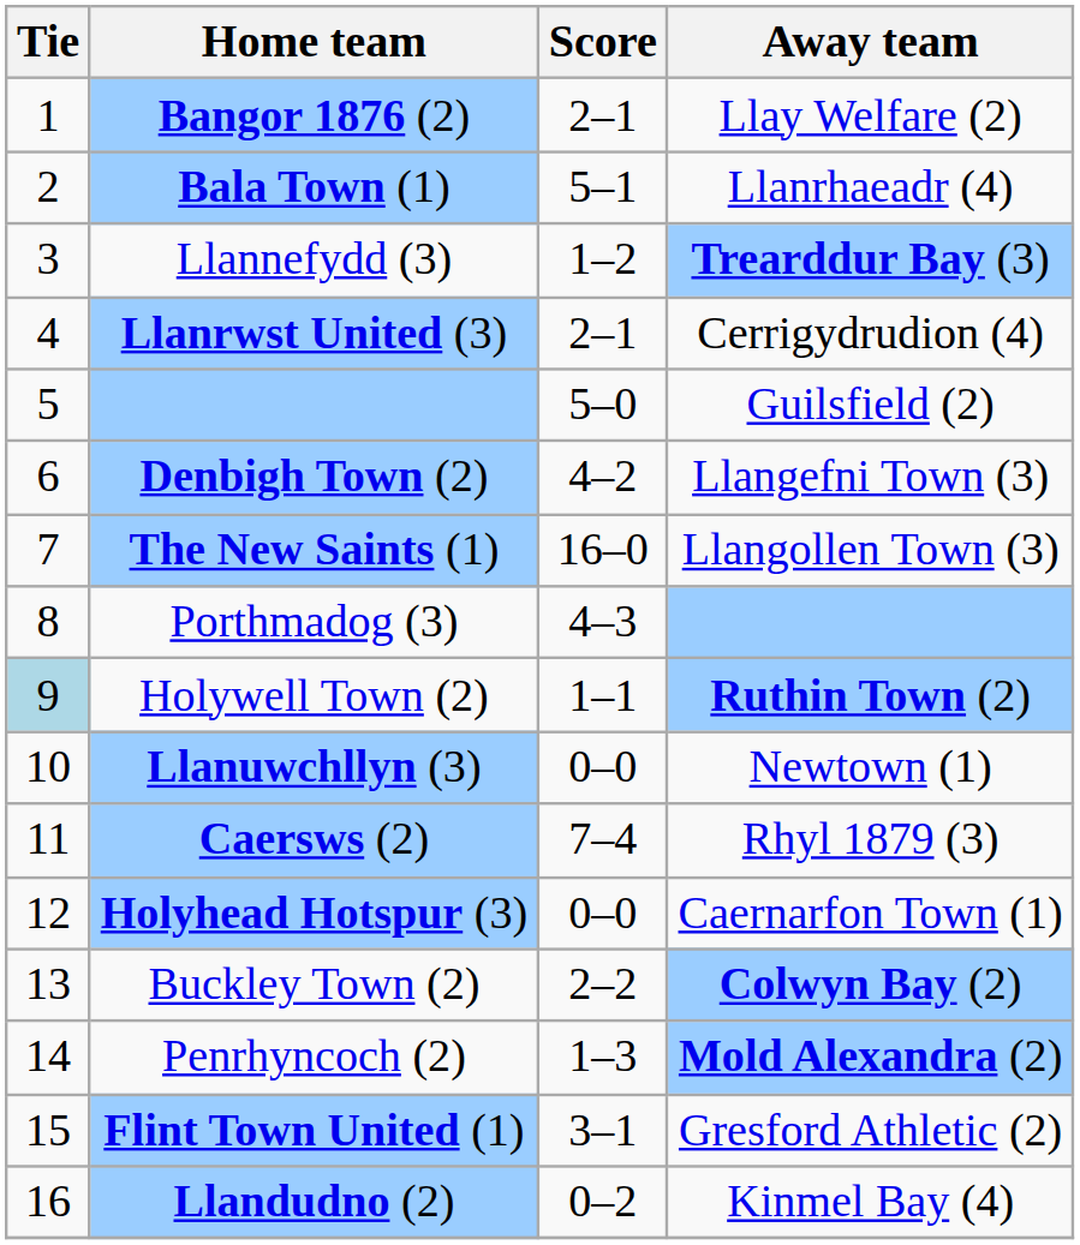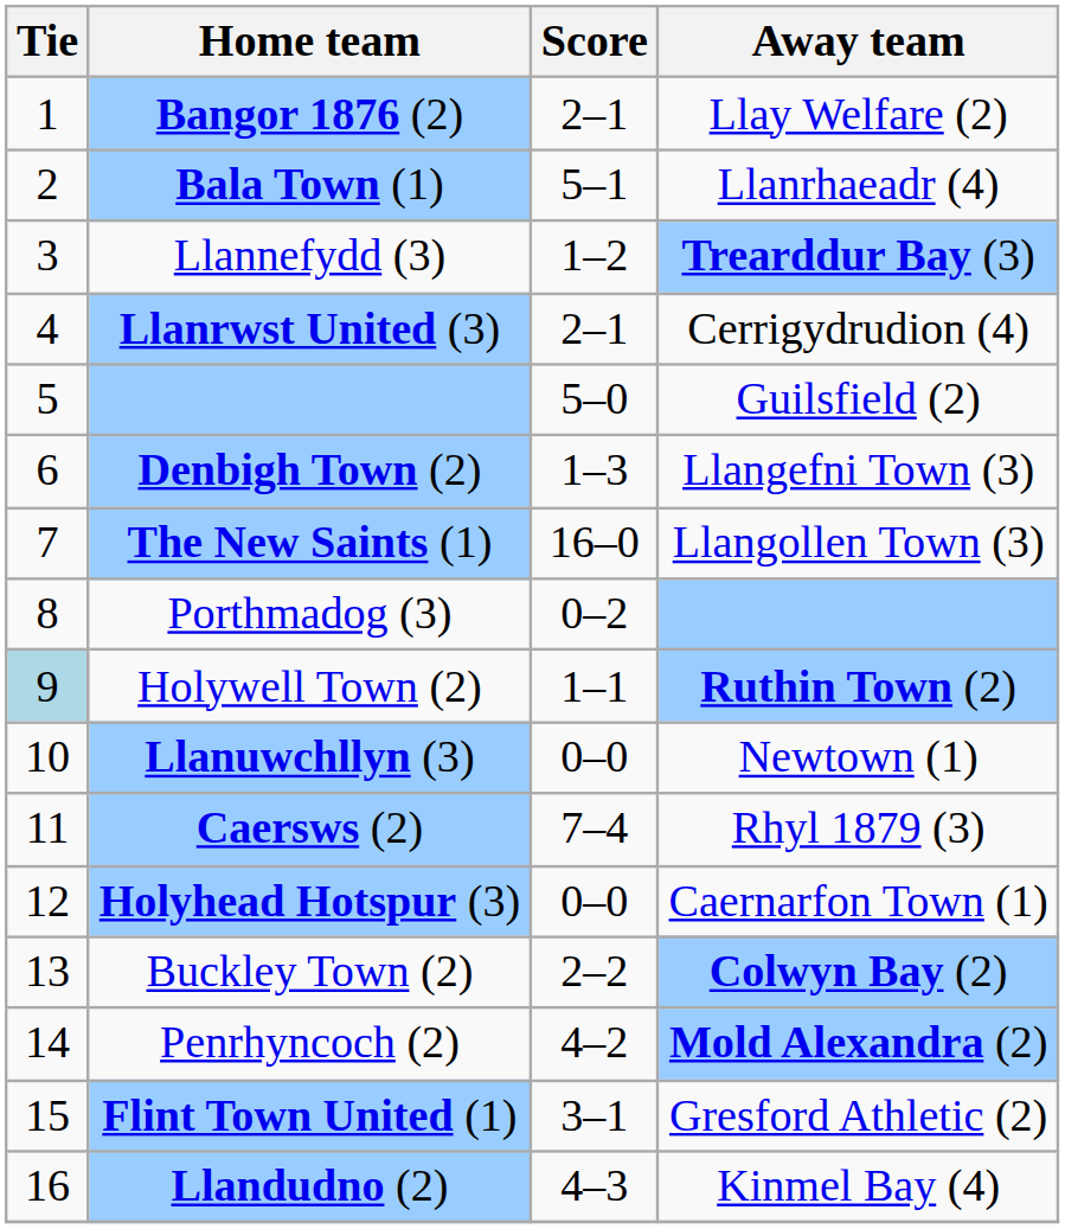Denbigh Town (2) | Score: 4–2 -> 1–3
Porthmadog (3) | Score: 4–3 -> 0–2
Penrhyncoch (2) | Score: 1–3 -> 4–2
Llandudno (2) | Score: 0–2 -> 4–3
